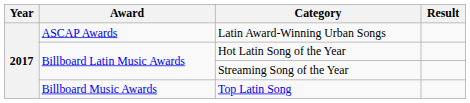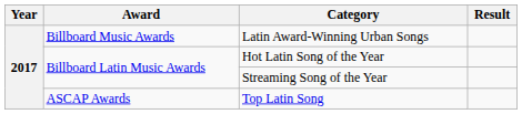Latin Award-Winning Urban Songs | Award: ASCAP Awards -> Billboard Music Awards
Top Latin Song | Award: Billboard Music Awards -> ASCAP Awards
